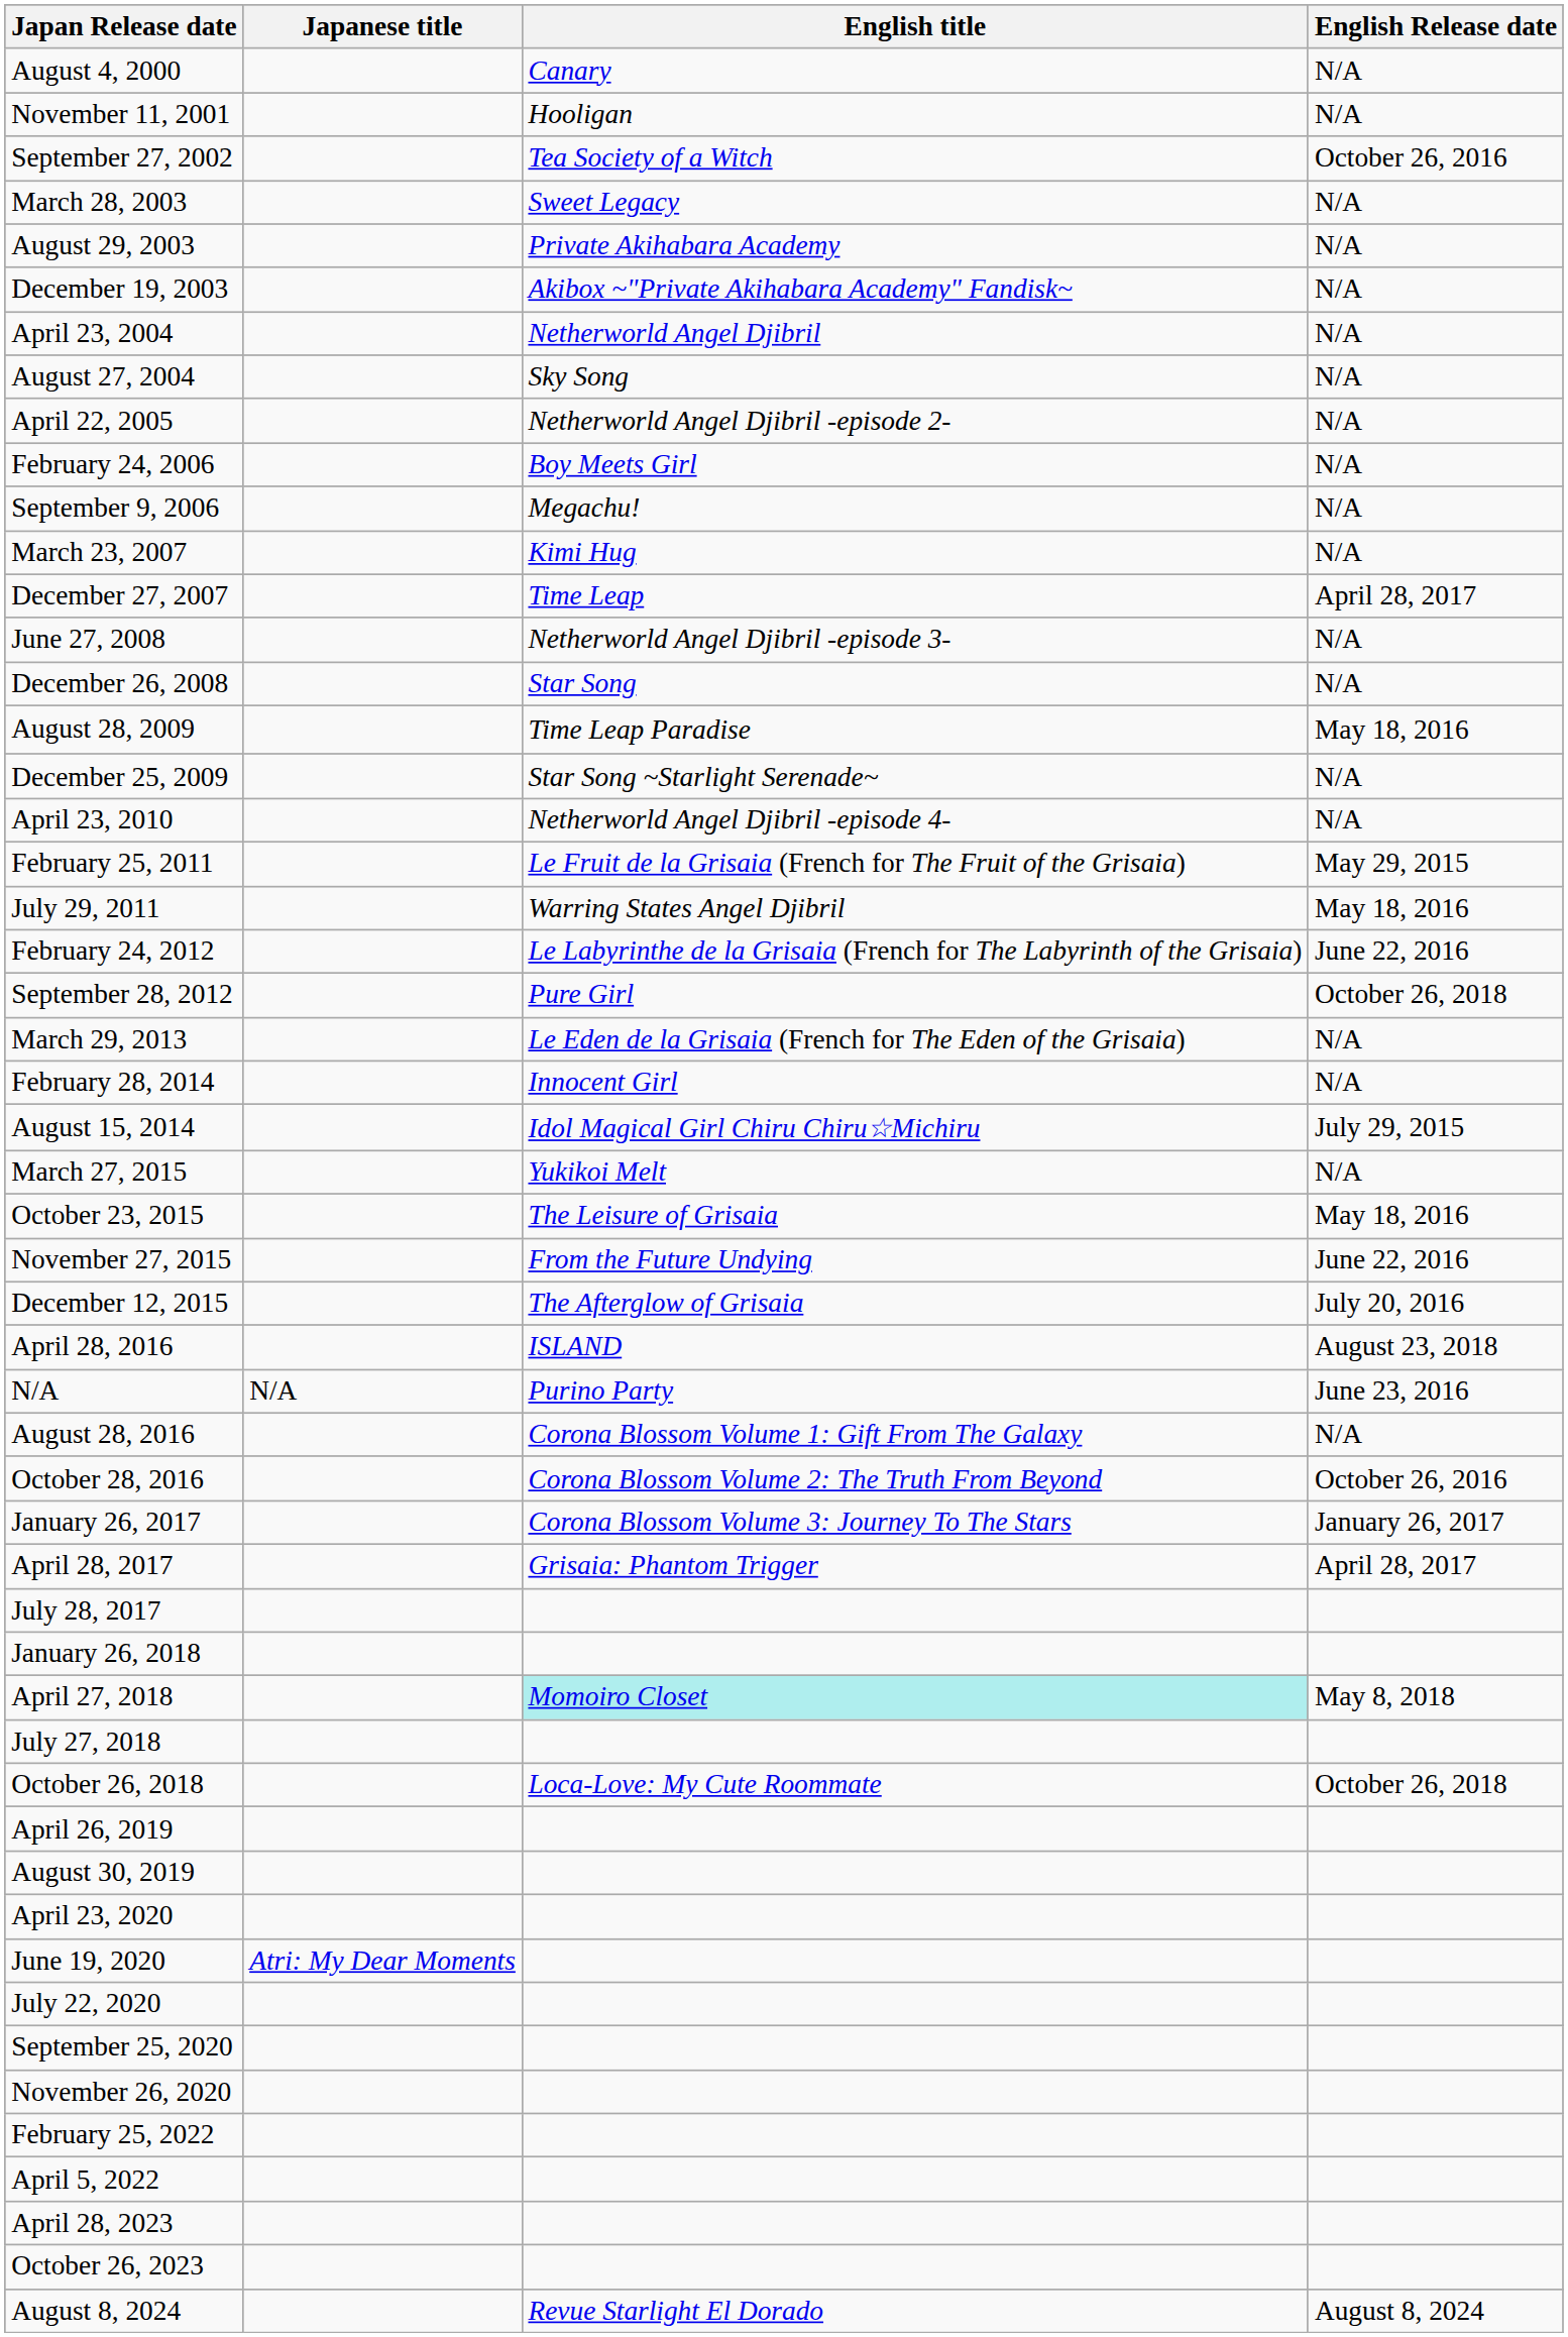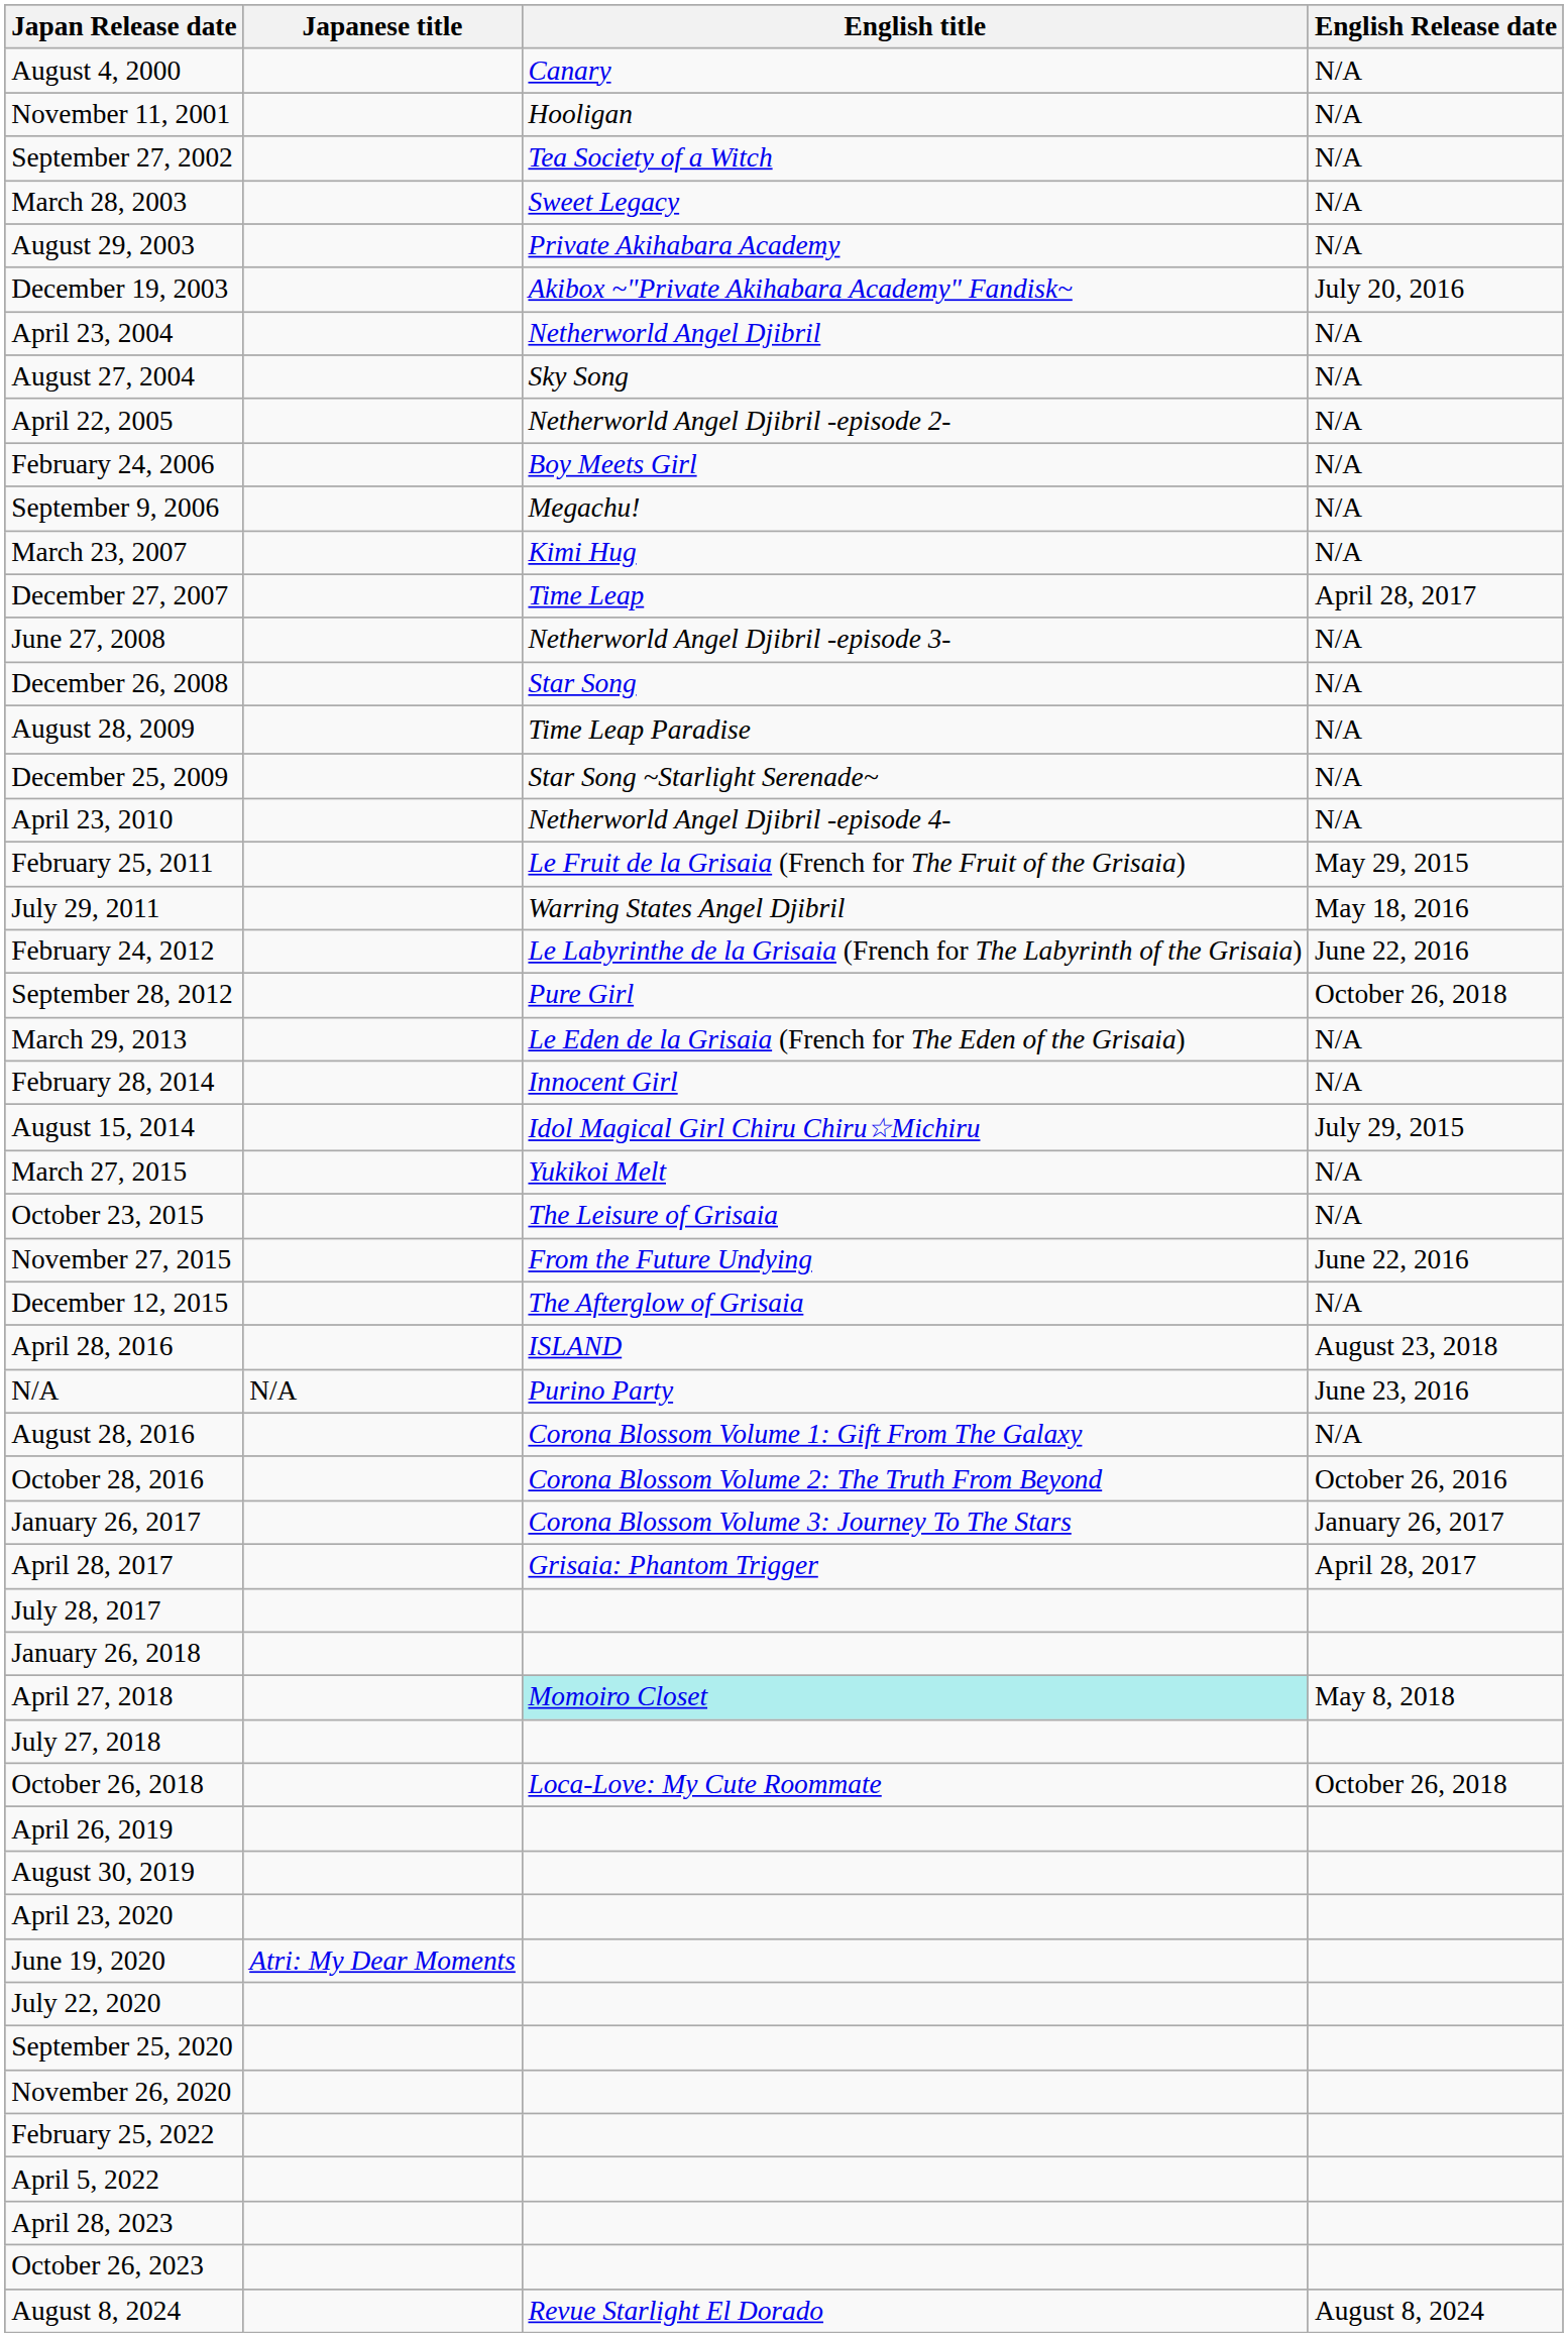September 27, 2002 | English Release date: October 26, 2016 -> N/A
December 19, 2003 | English Release date: N/A -> July 20, 2016
August 28, 2009 | English Release date: May 18, 2016 -> N/A
October 23, 2015 | English Release date: May 18, 2016 -> N/A
December 12, 2015 | English Release date: July 20, 2016 -> N/A
